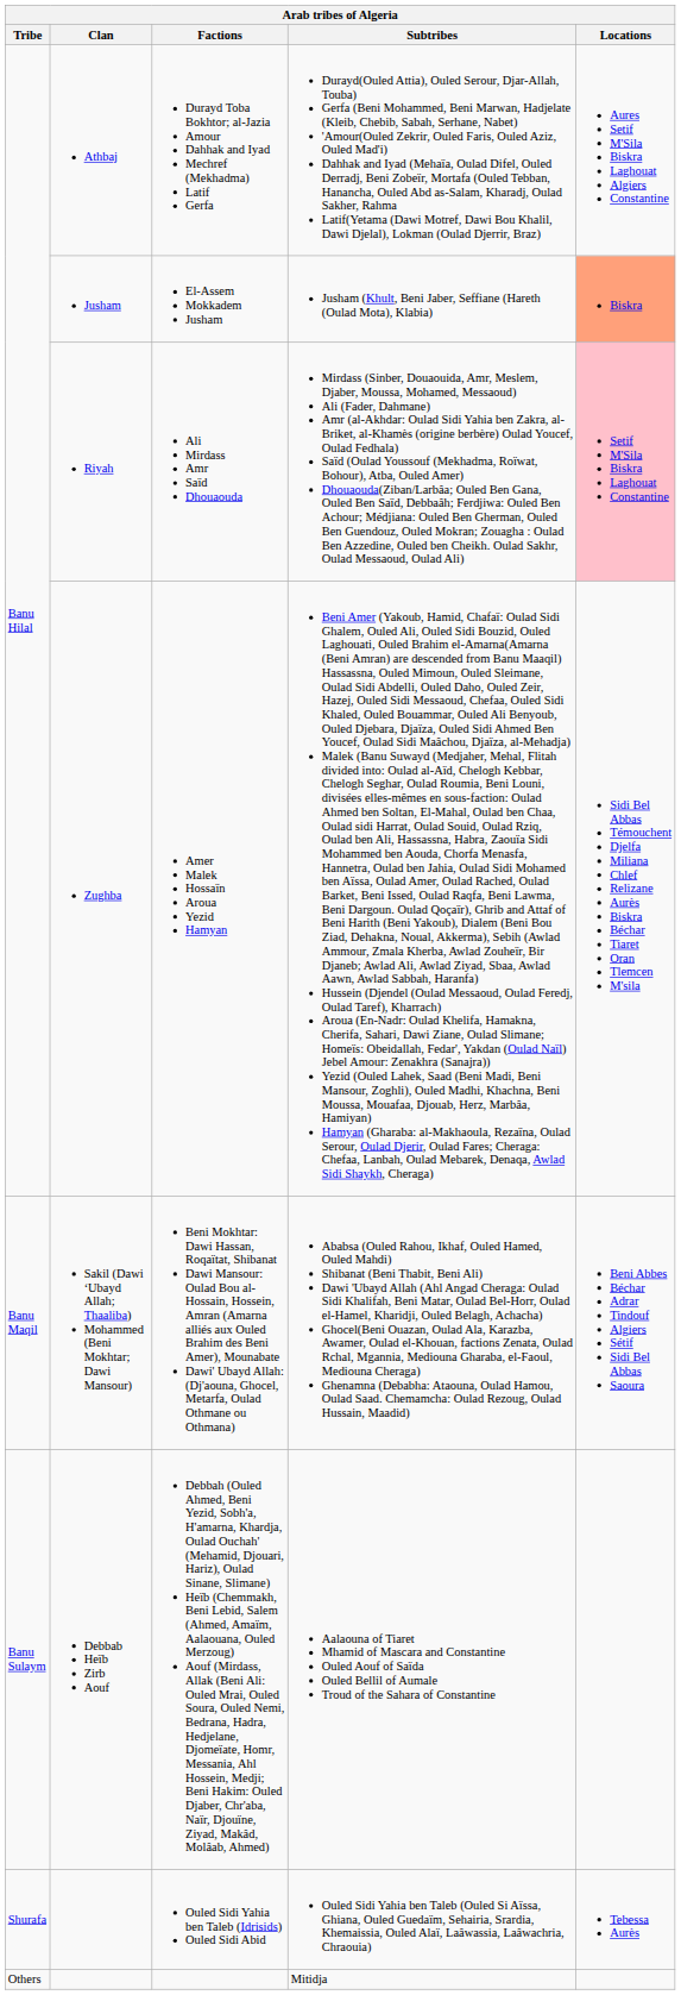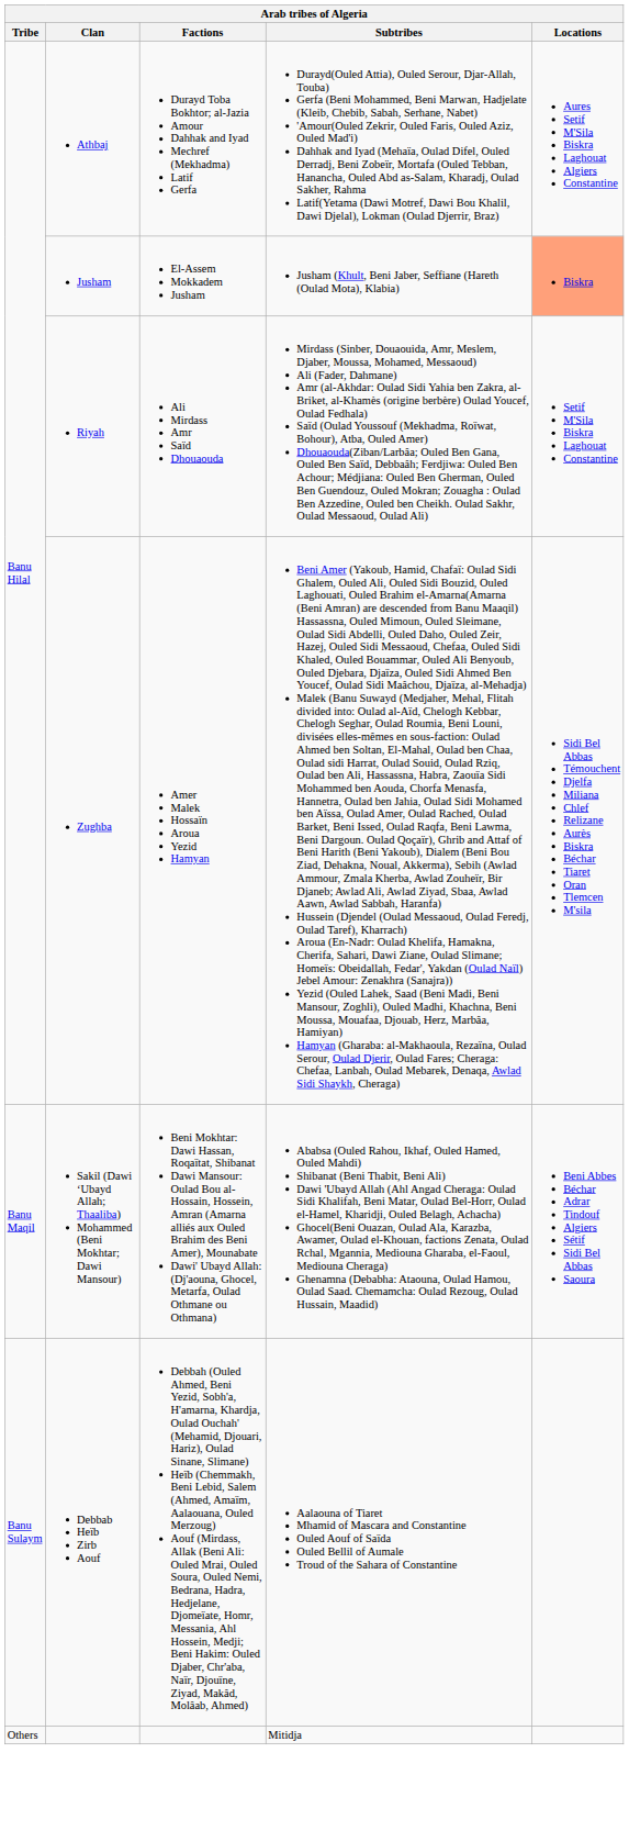Ali Mirdass Amr Saïd Dhouaouda | Locations: pink background -> no background
- row: Shurafa | Ouled Sidi Yahia ben Taleb (Idrisids) Ouled Sidi Abid | Ouled Sidi Yahia ben Taleb (Ouled Si Aïssa, Ghiana, Ouled Guedaïm, Sehairia, Srardia, Khemaissia, Ouled Alaï, Laâwassia, Laâwachria, Chraouia) | Tebessa Aurès
